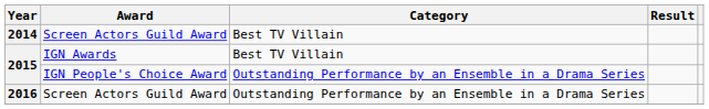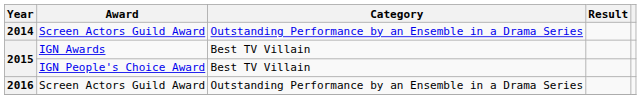2014 | Category: Best TV Villain -> Outstanding Performance by an Ensemble in a Drama Series
2015 / IGN People's Choice Award | Category: Outstanding Performance by an Ensemble in a Drama Series -> Best TV Villain
